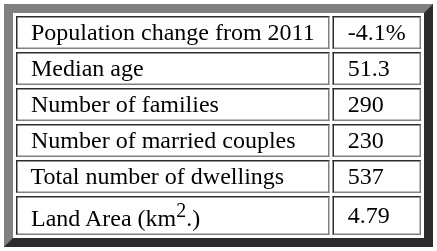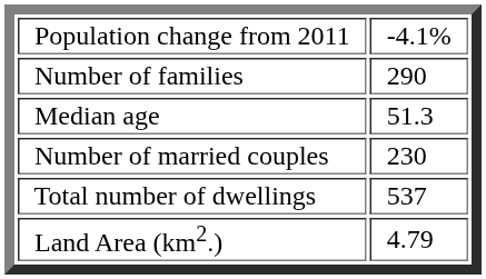rows swapped: Median age <-> Number of families
